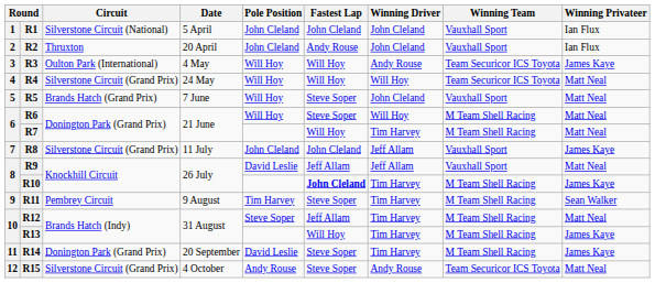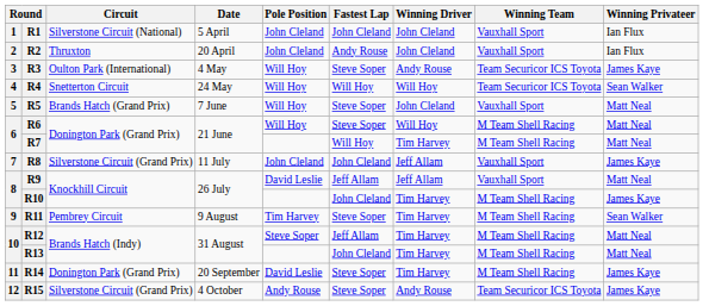R3 | Fastest Lap: Will Hoy -> Steve Soper
R4 | Circuit: Silverstone Circuit (Grand Prix) -> Snetterton Circuit
R4 | Winning Privateer: Matt Neal -> Sean Walker
R10 | Fastest Lap: bold -> normal
R13 | Fastest Lap: Will Hoy -> John Cleland
R13 | Winning Privateer: James Kaye -> Matt Neal
R15 | Winning Privateer: Matt Neal -> James Kaye
